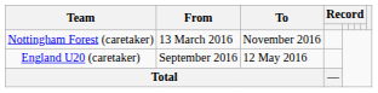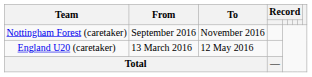Nottingham Forest (caretaker) | From: 13 March 2016 -> September 2016
England U20 (caretaker) | From: September 2016 -> 13 March 2016
